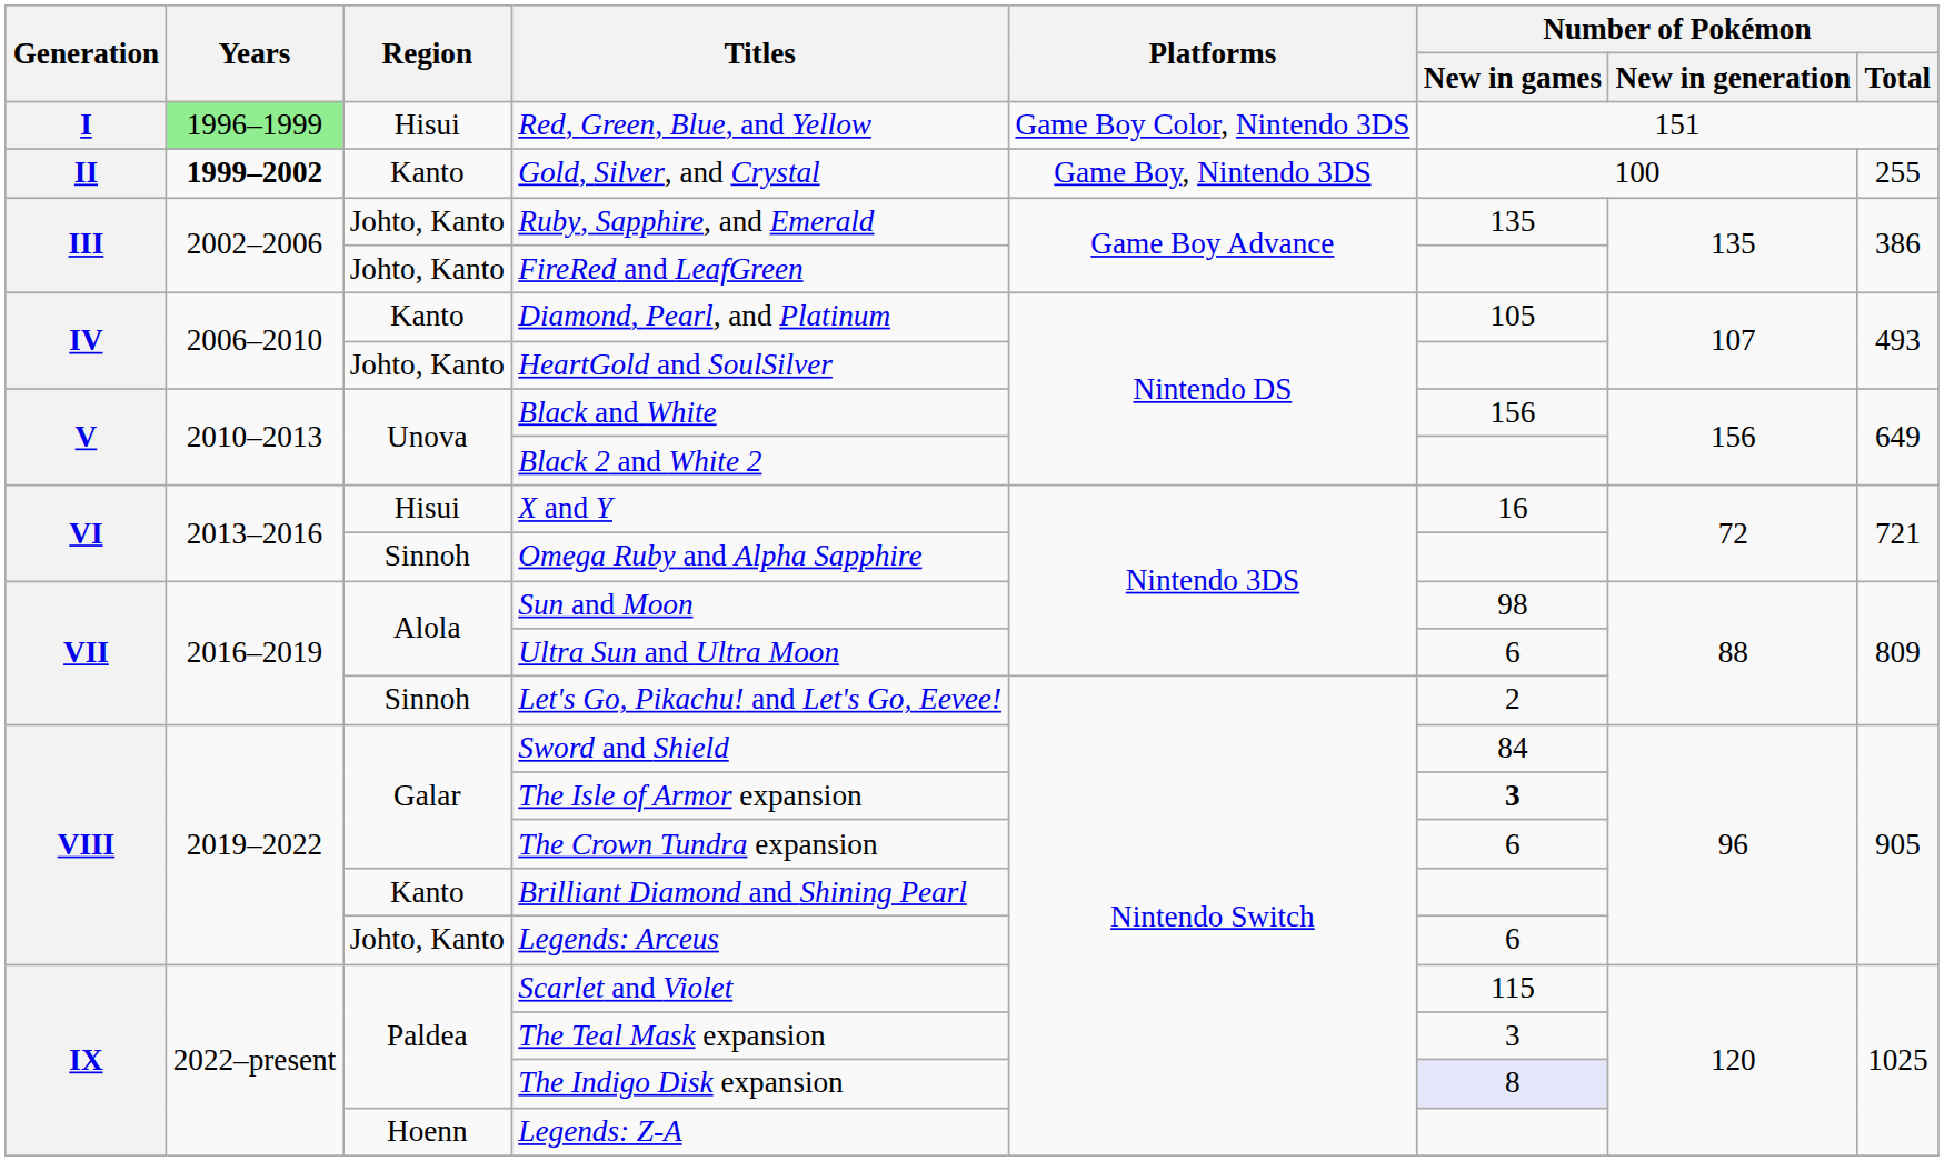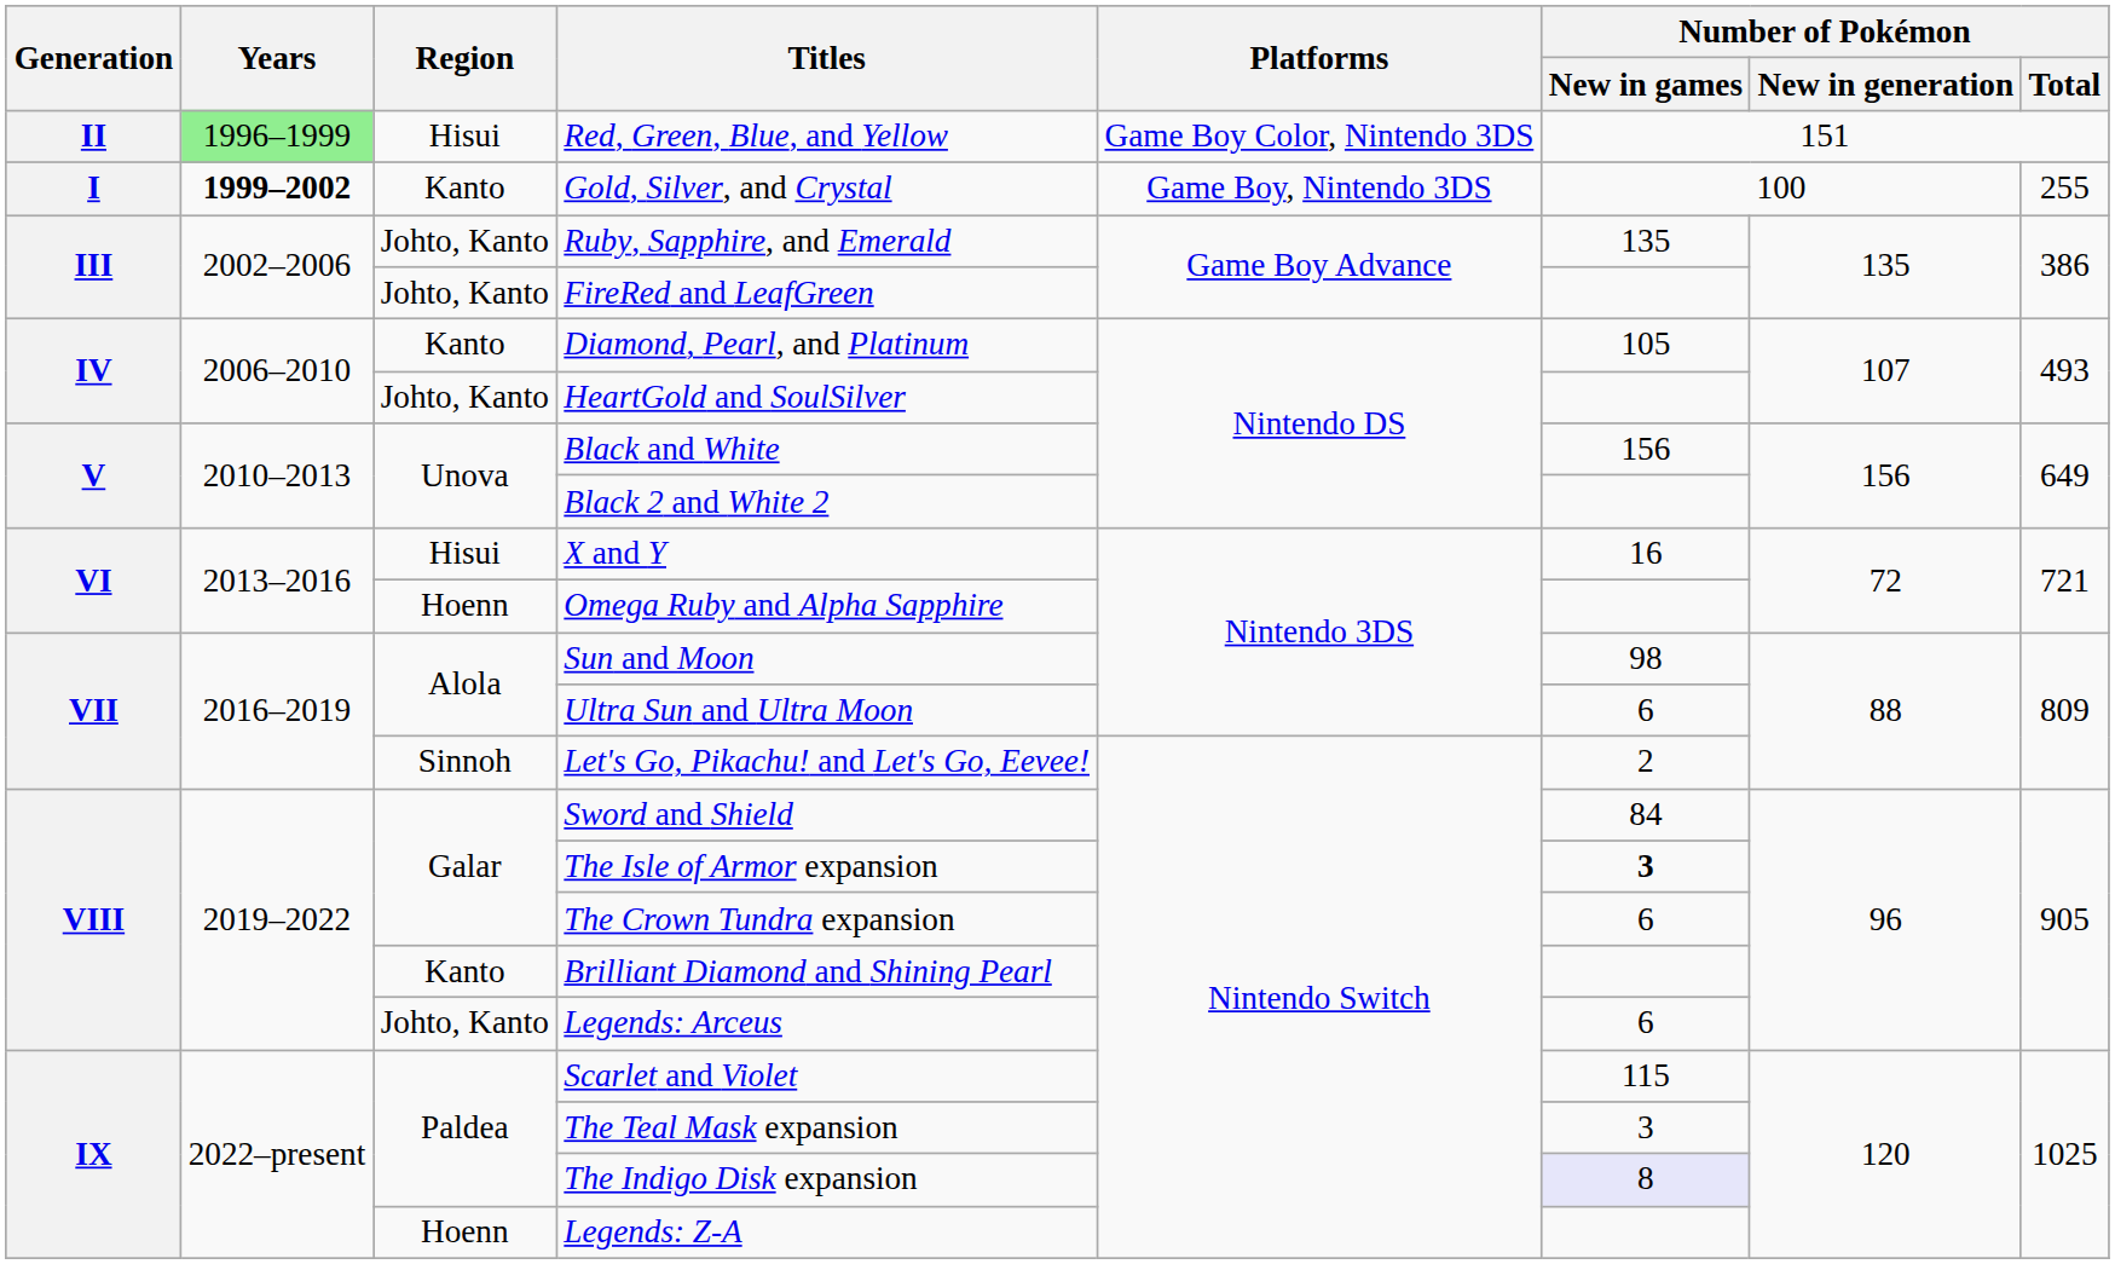Red, Green, Blue, and Yellow | Generation: I -> II
Gold, Silver, and Crystal | Generation: II -> I
Omega Ruby and Alpha Sapphire | Region: Sinnoh -> Hoenn
